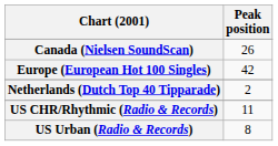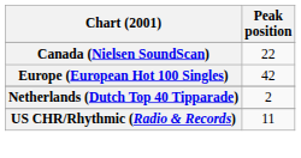Canada (Nielsen SoundScan) | Peak position: 26 -> 22
- row: US Urban (Radio & Records) | 8
